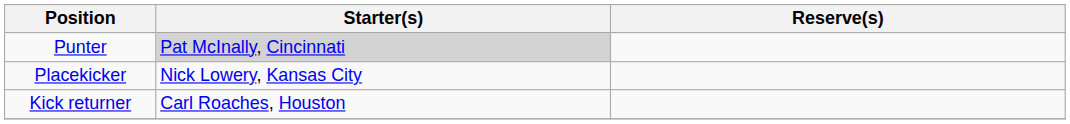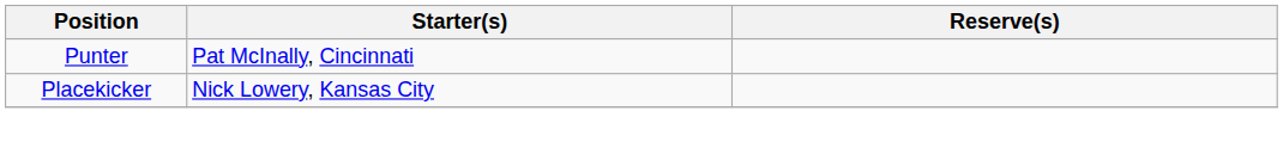Punter | Starter(s): lightgrey background -> no background
- row: Kick returner | Carl Roaches, Houston
